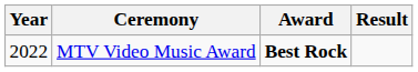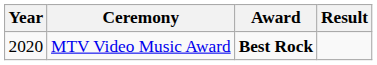MTV Video Music Award | Year: 2022 -> 2020
